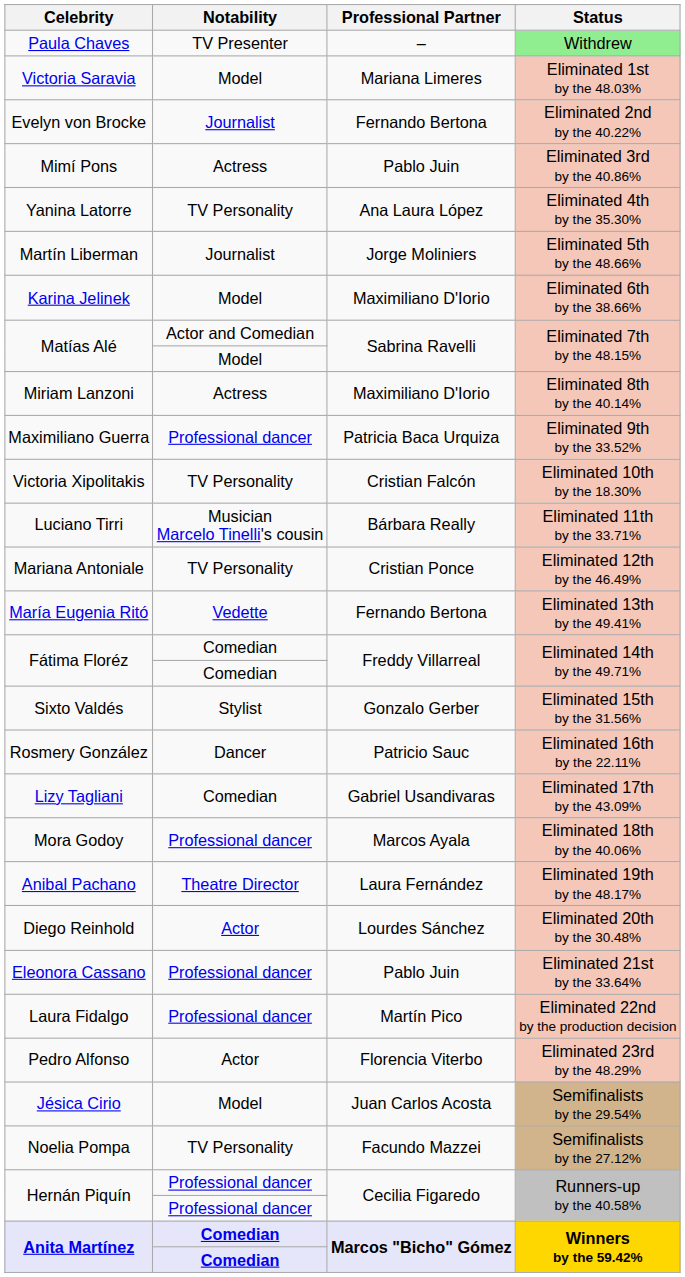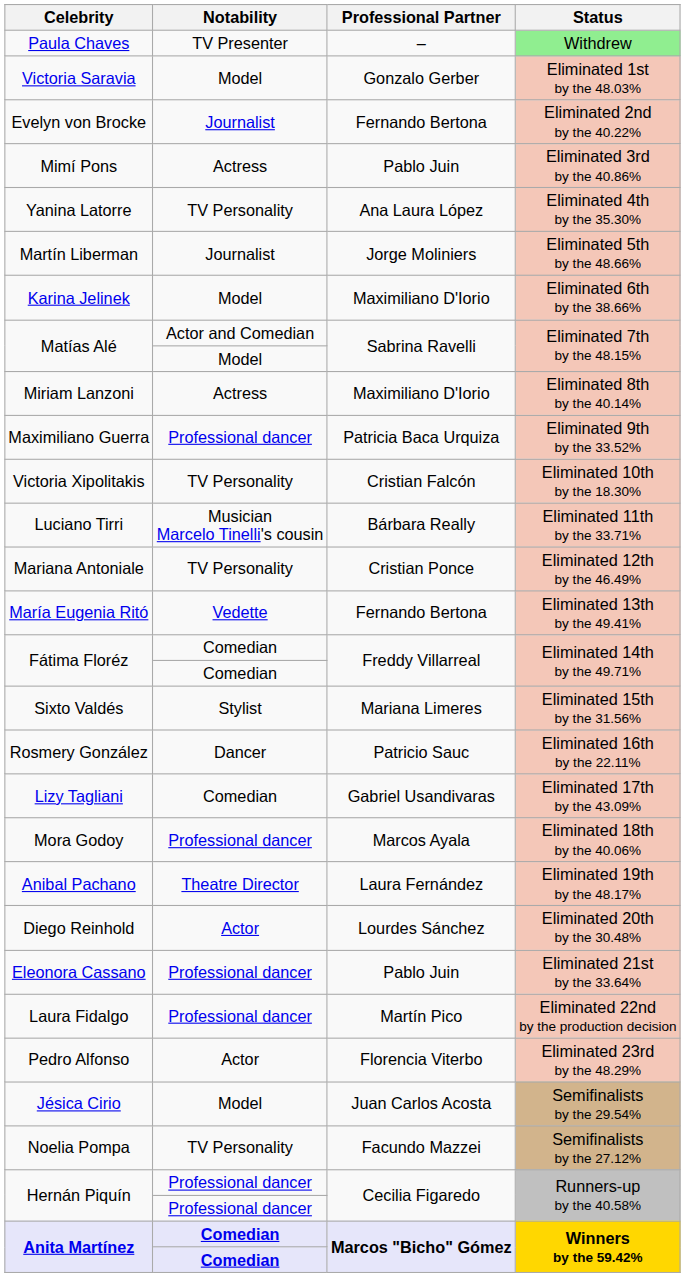Victoria Saravia | Professional Partner: Mariana Limeres -> Gonzalo Gerber
Sixto Valdés | Professional Partner: Gonzalo Gerber -> Mariana Limeres
